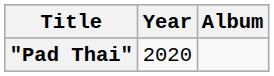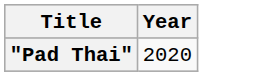- column: Album
